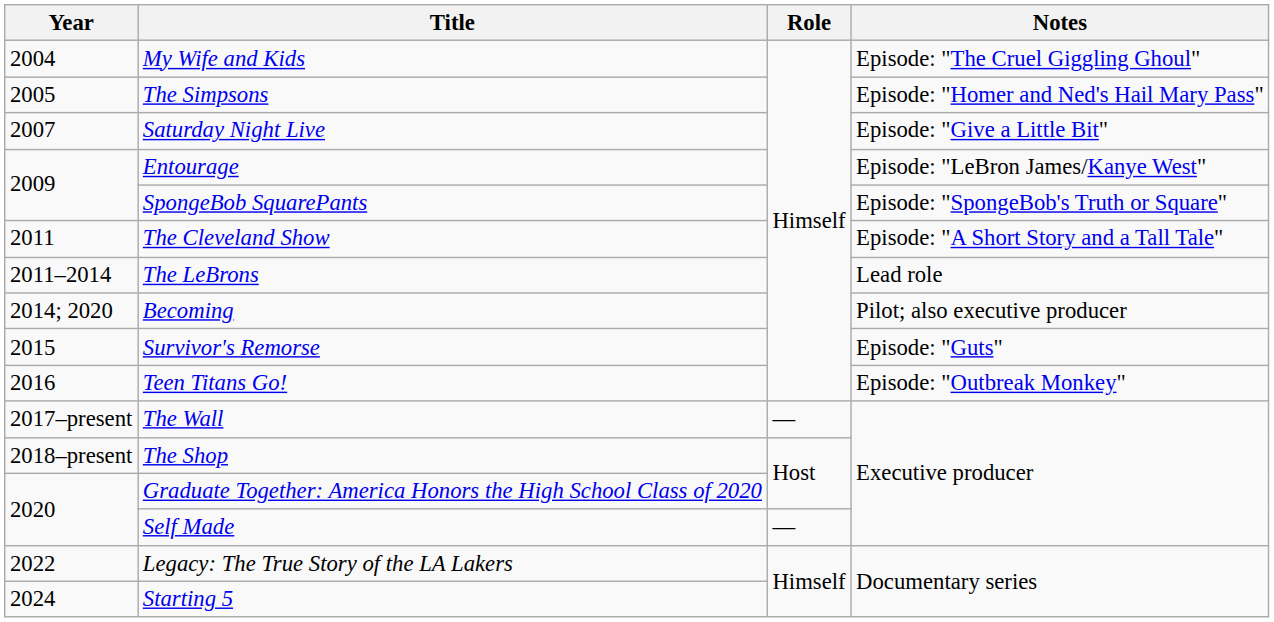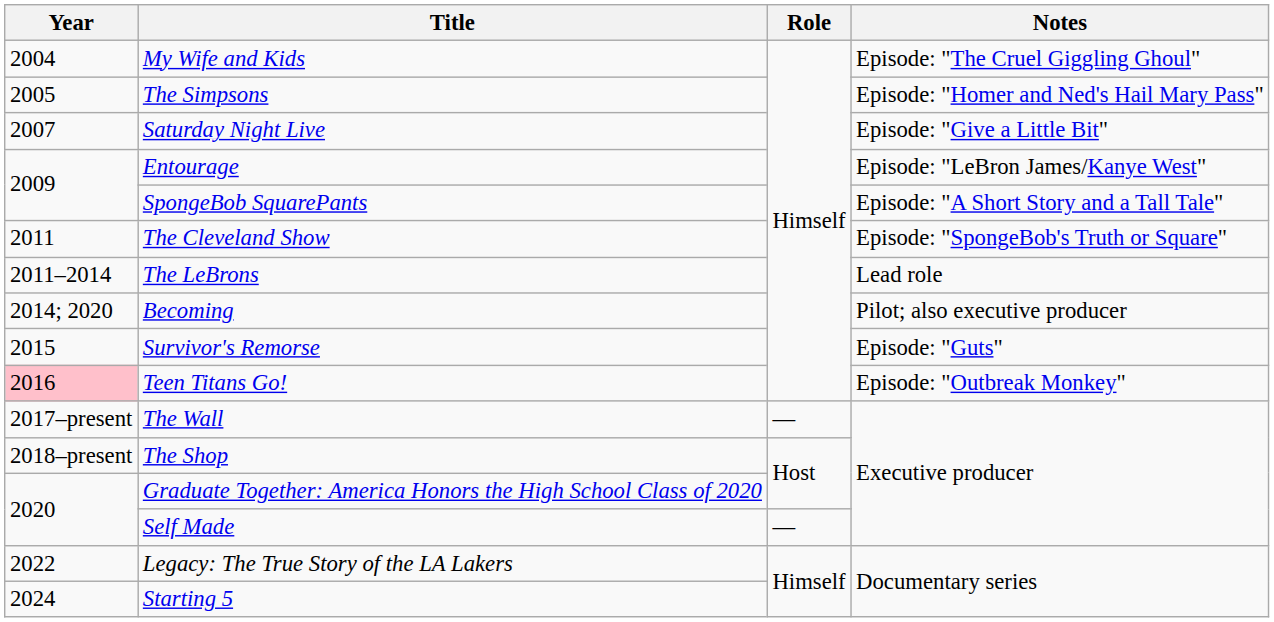SpongeBob SquarePants | Notes: Episode: "SpongeBob's Truth or Square" -> Episode: "A Short Story and a Tall Tale"
The Cleveland Show | Notes: Episode: "A Short Story and a Tall Tale" -> Episode: "SpongeBob's Truth or Square"
Teen Titans Go! | Year: no background -> pink background
